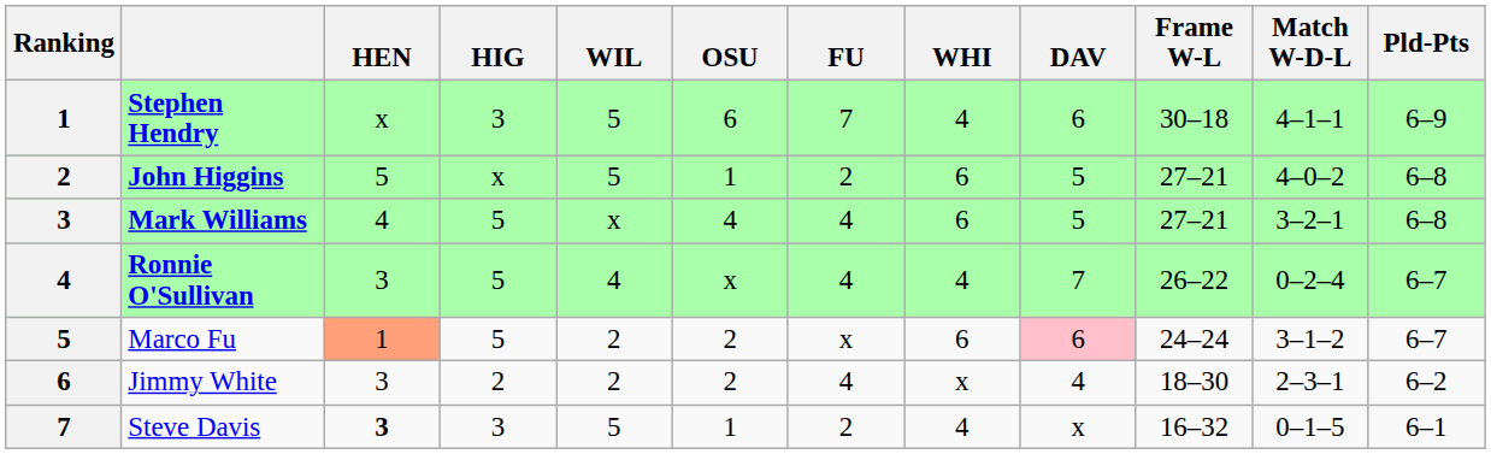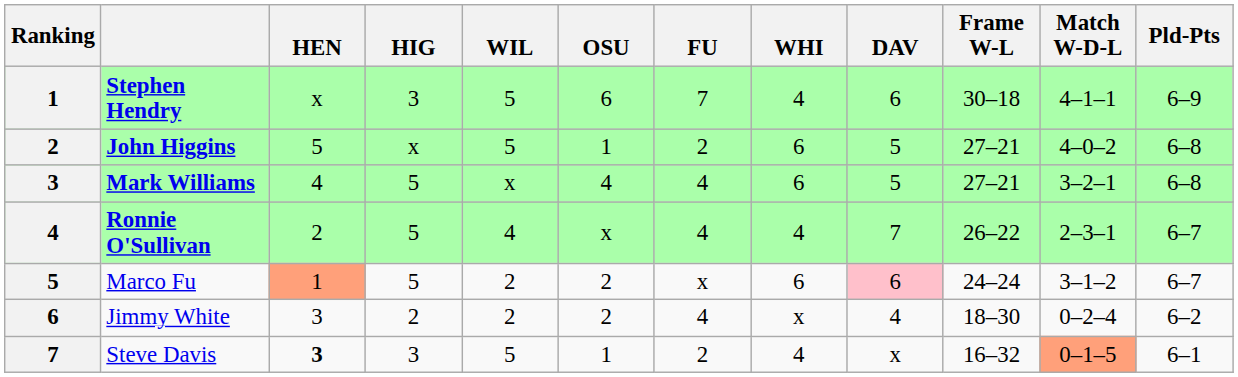Ronnie O'Sullivan | HEN: 3 -> 2
Ronnie O'Sullivan | Match W-D-L: 0–2–4 -> 2–3–1
Jimmy White | Match W-D-L: 2–3–1 -> 0–2–4
Steve Davis | Match W-D-L: no background -> lightsalmon background
